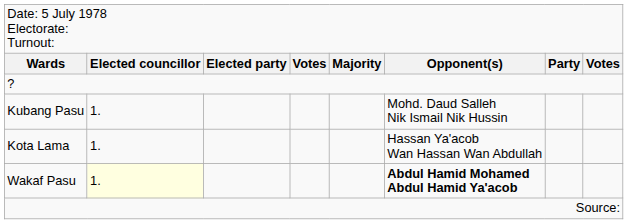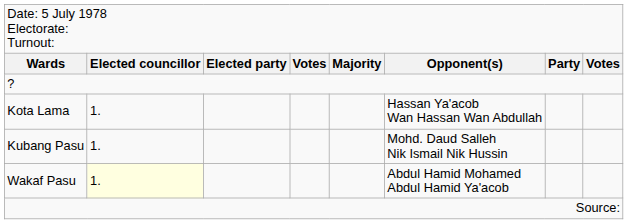rows swapped: Kubang Pasu <-> Kota Lama
Wakaf Pasu | column 6: bold -> normal
